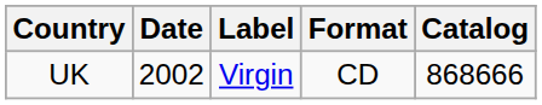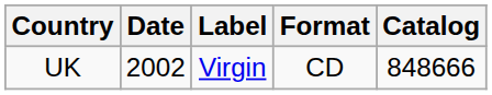UK | Catalog: 868666 -> 848666
